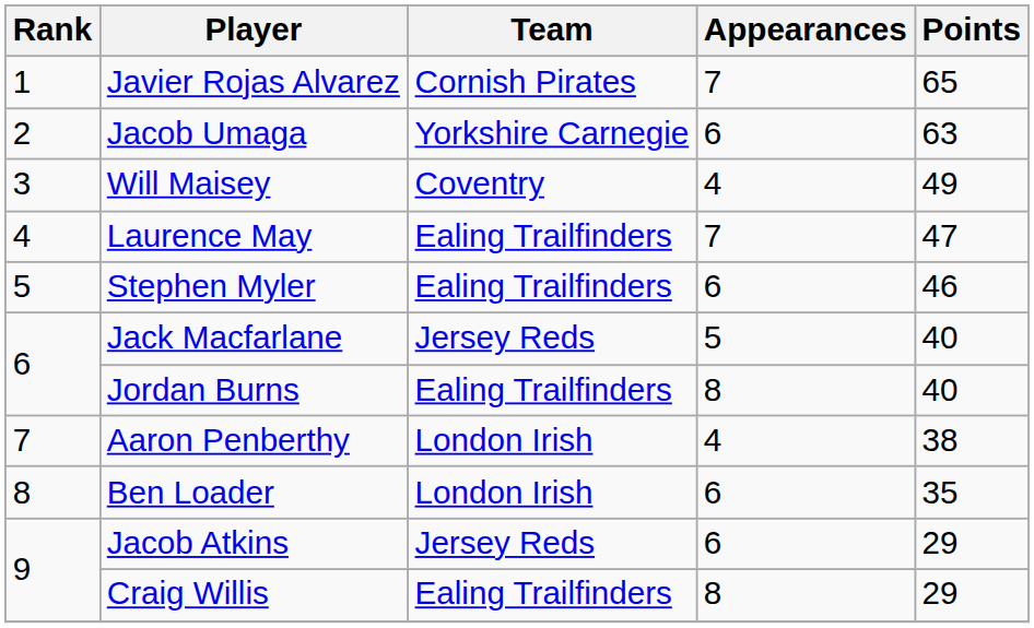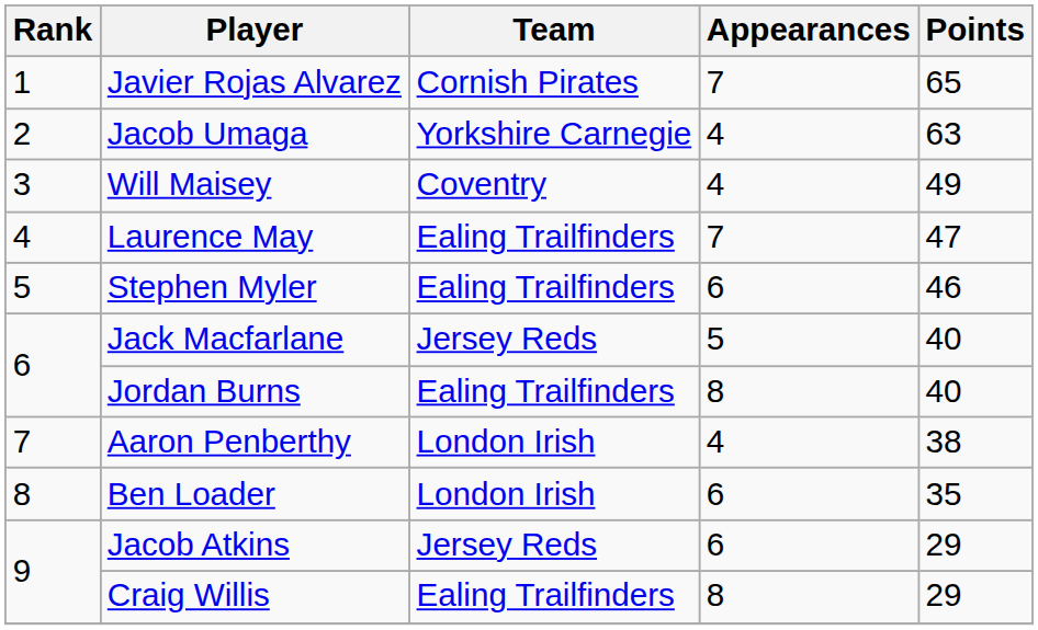Jacob Umaga | Appearances: 6 -> 4
